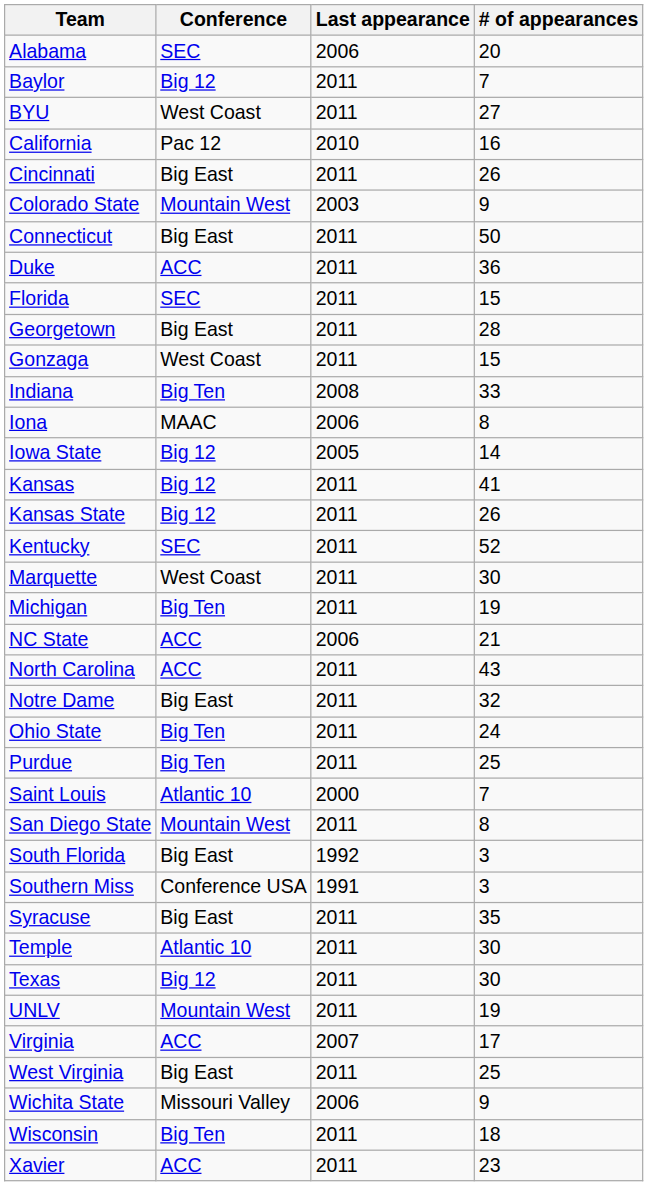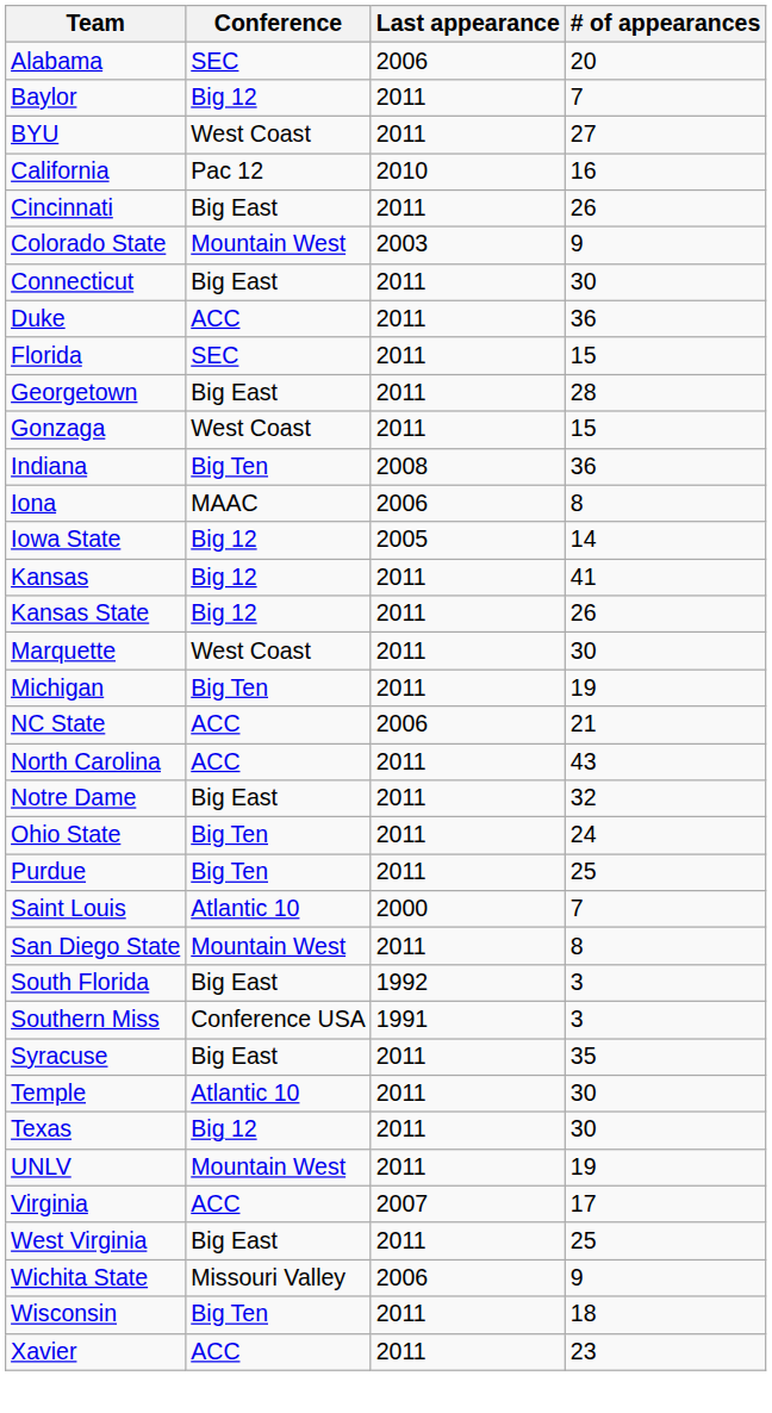Connecticut | # of appearances: 50 -> 30
Indiana | # of appearances: 33 -> 36
- row: Kentucky | SEC | 2011 | 52
